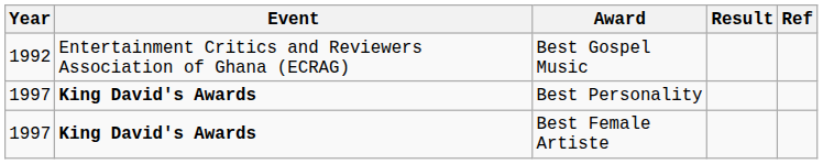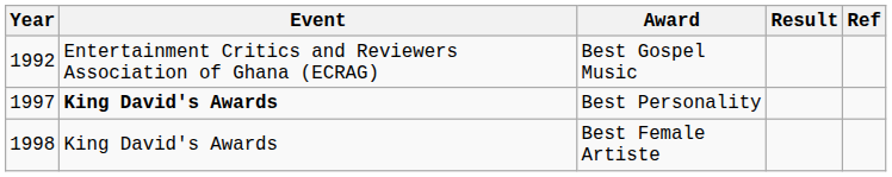Best Female Artiste | Year: 1997 -> 1998
Best Female Artiste | Event: bold -> normal
